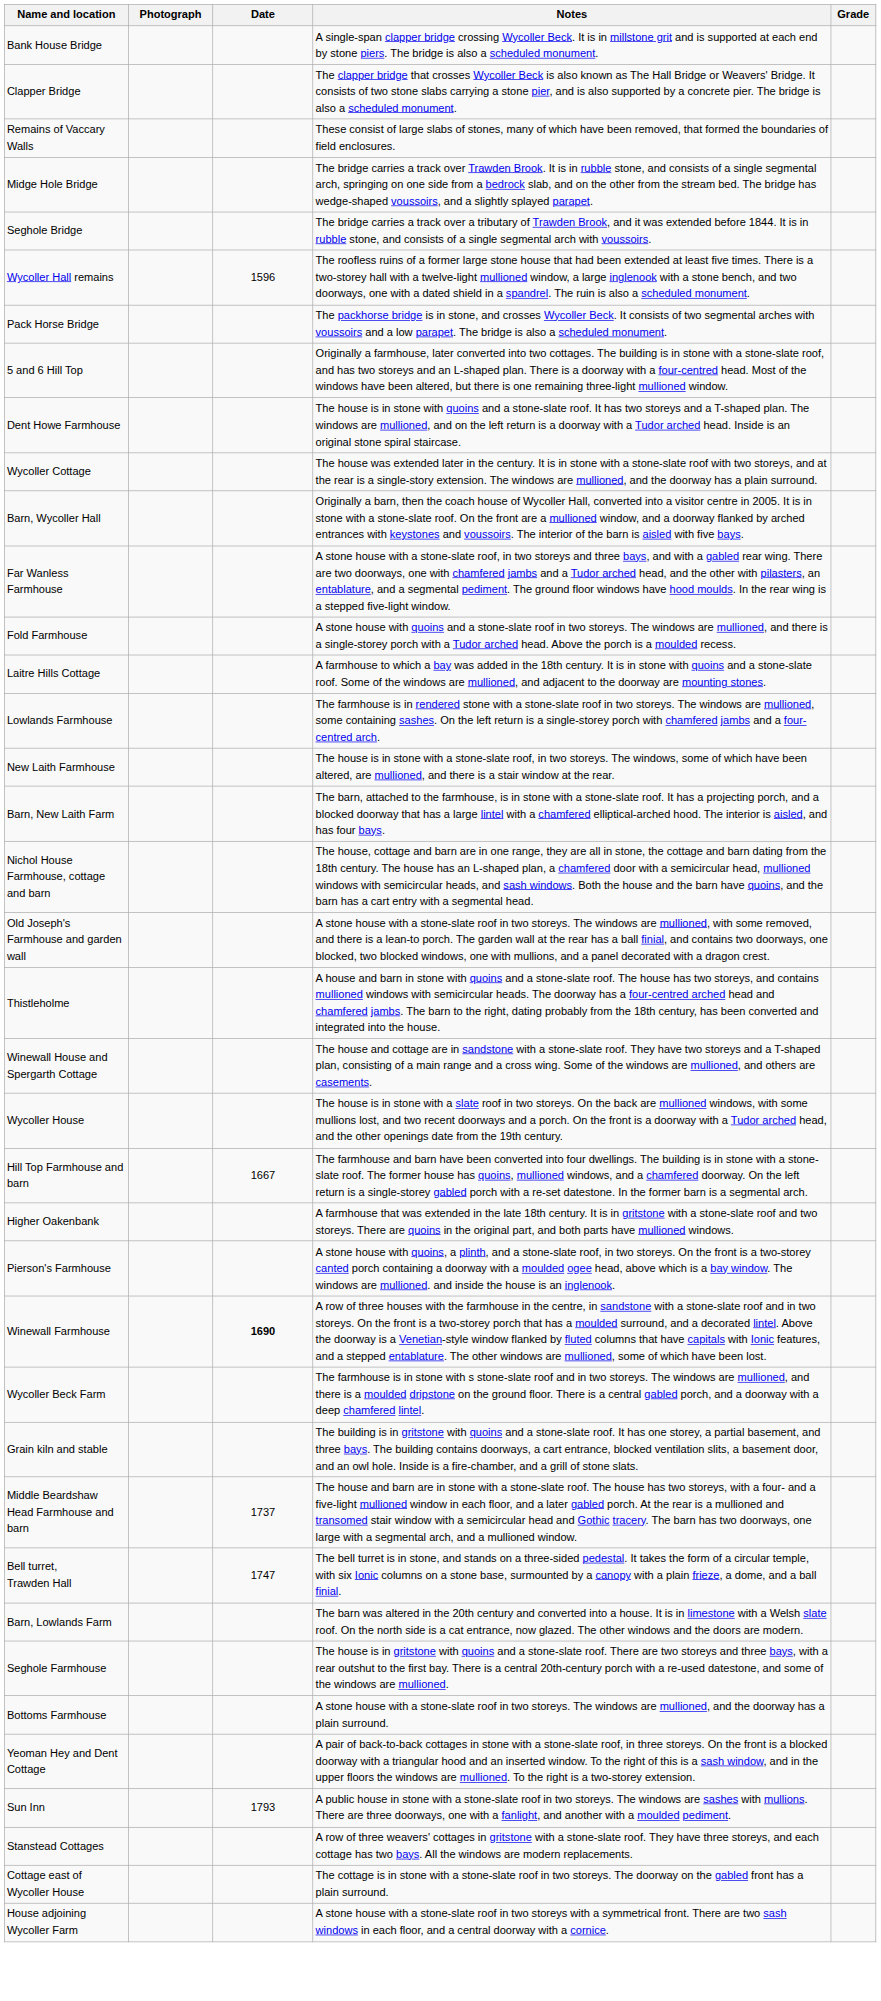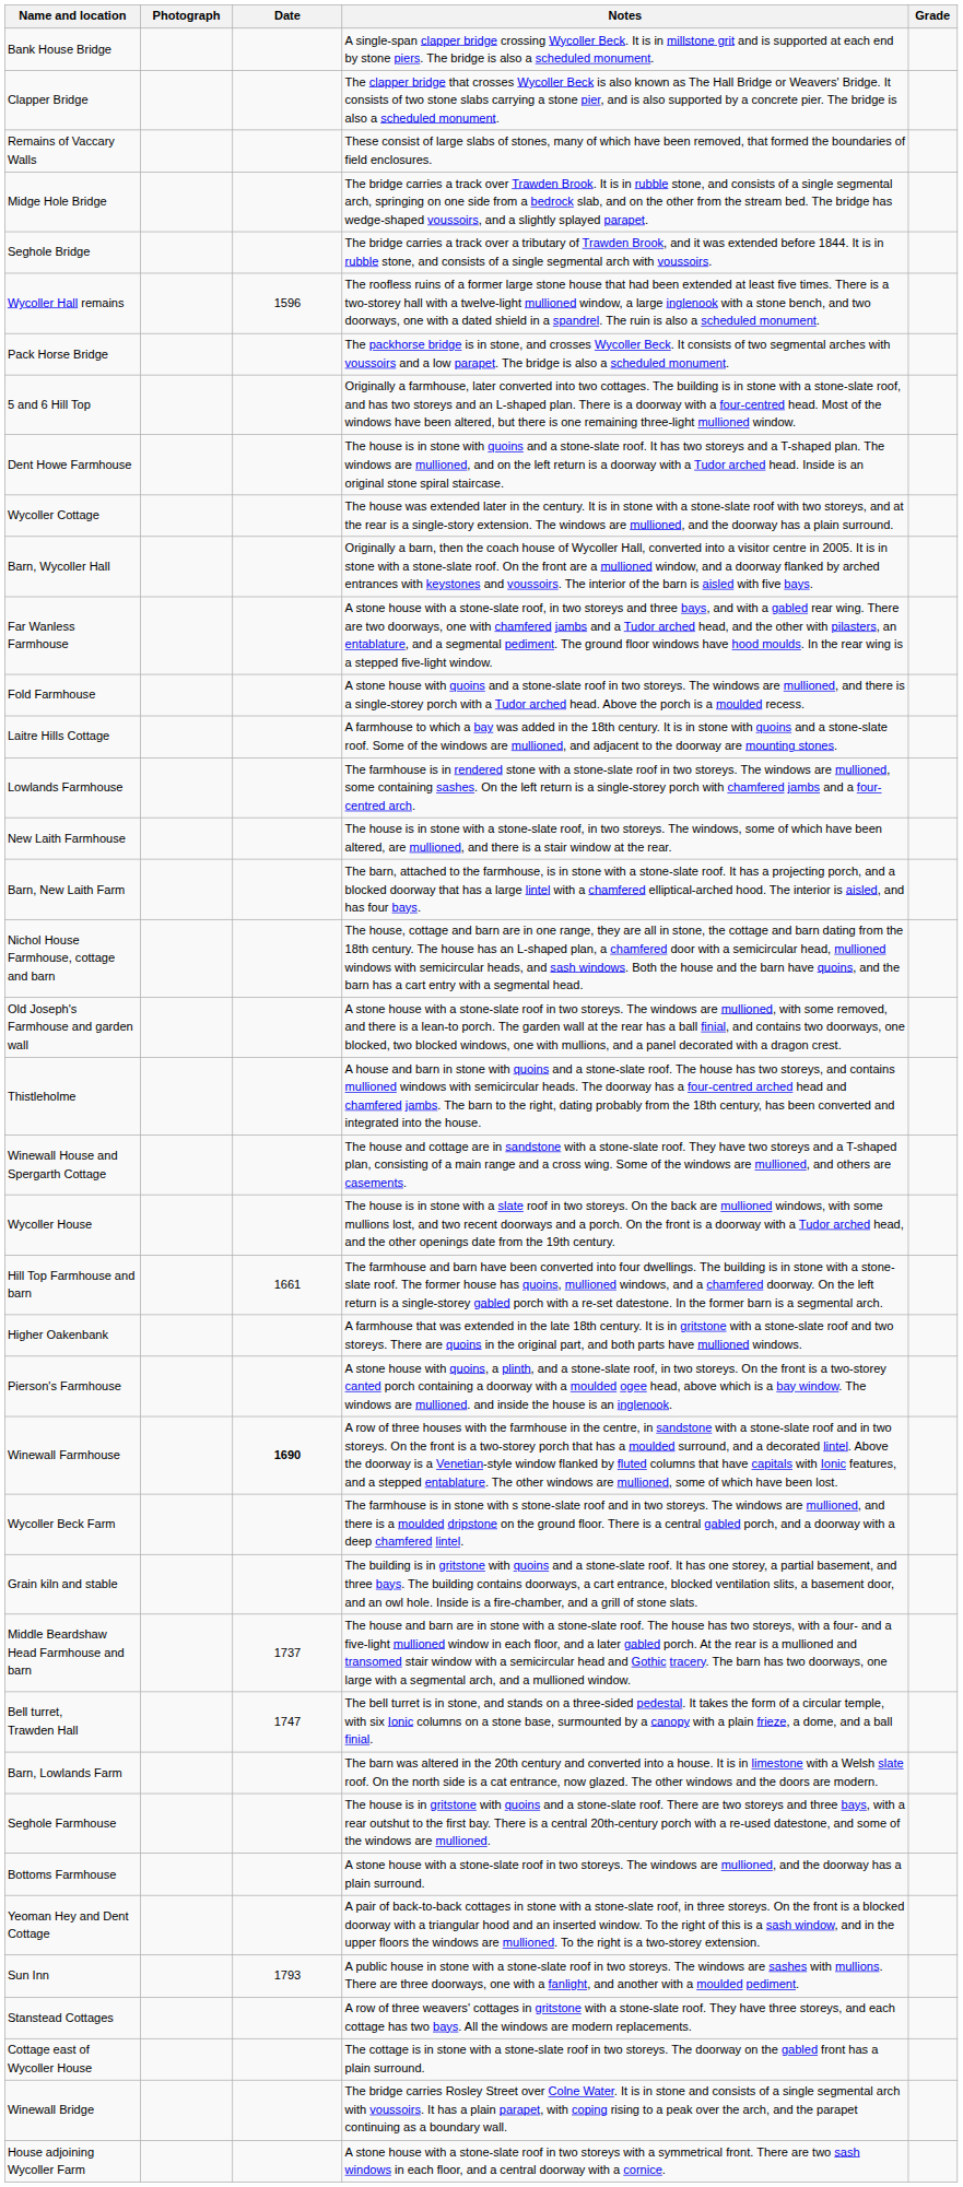Hill Top Farmhouse and barn | Date: 1667 -> 1661
+ row: Winewall Bridge | The bridge carries Rosley Street over Colne Water. It is in stone and consists of a single segmental arch with voussoirs. It has a plain parapet, with coping rising to a peak over the arch, and the parapet continuing as a boundary wall.
